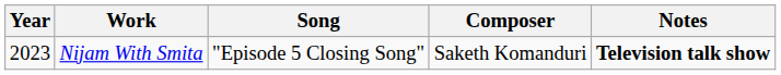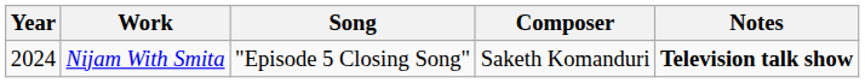Nijam With Smita | Year: 2023 -> 2024
